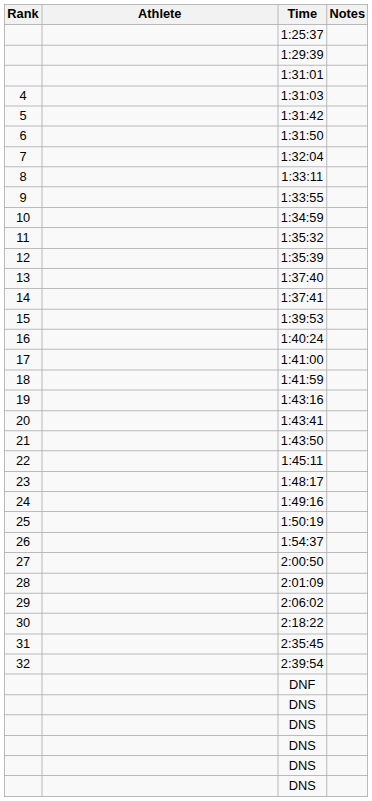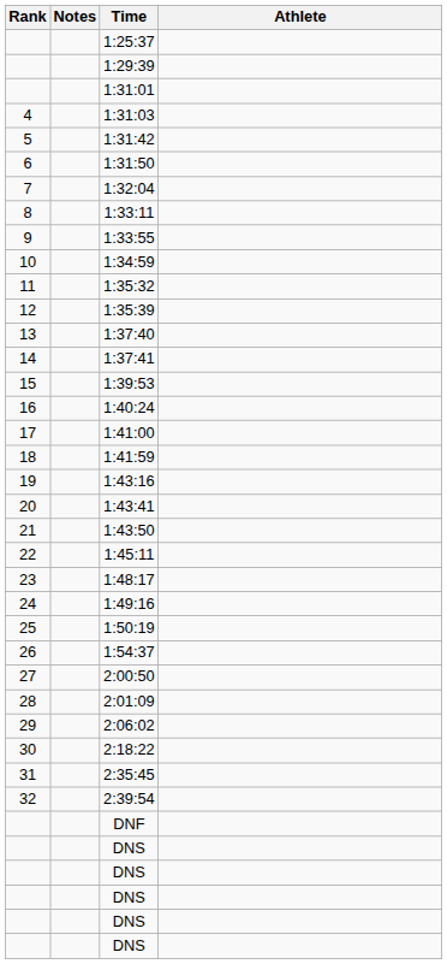columns swapped: Athlete <-> Notes
